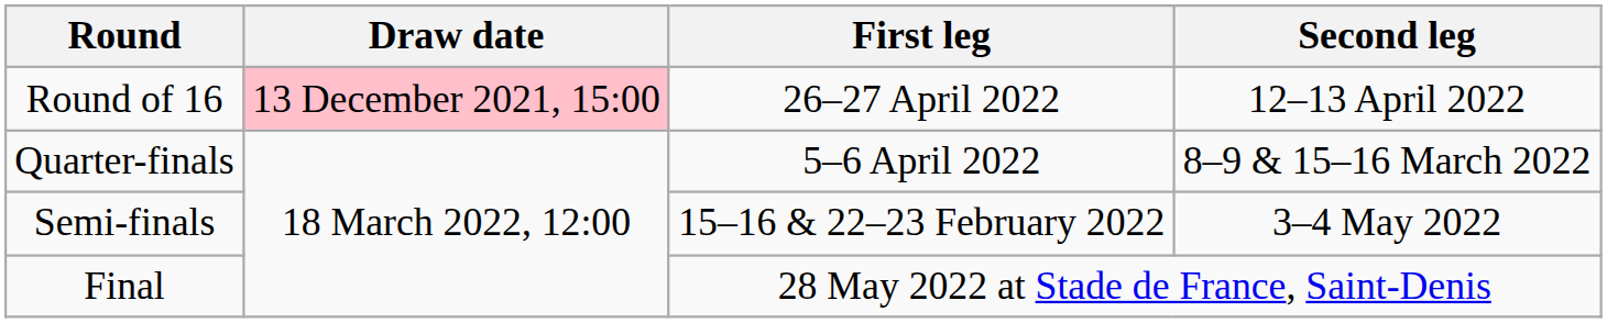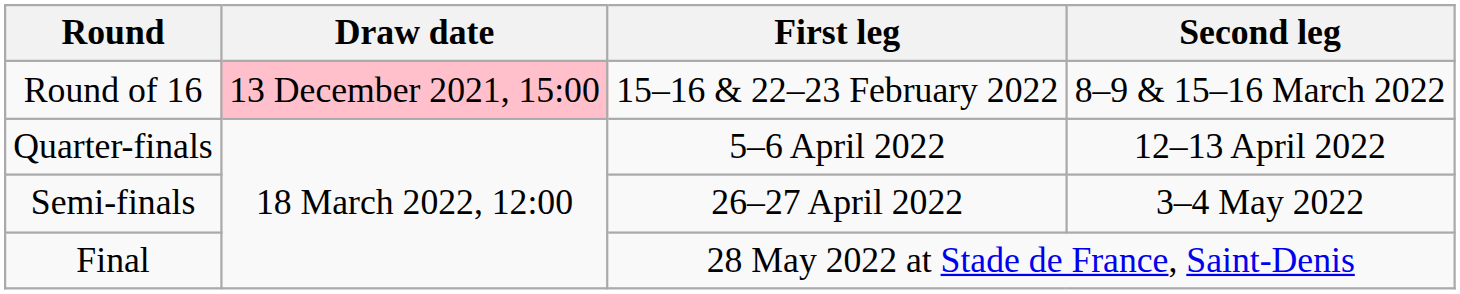Round of 16 | First leg: 26–27 April 2022 -> 15–16 & 22–23 February 2022
Round of 16 | Second leg: 12–13 April 2022 -> 8–9 & 15–16 March 2022
Quarter-finals | Second leg: 8–9 & 15–16 March 2022 -> 12–13 April 2022
Semi-finals | First leg: 15–16 & 22–23 February 2022 -> 26–27 April 2022
